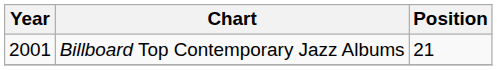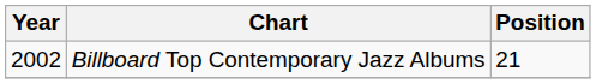Billboard Top Contemporary Jazz Albums | Year: 2001 -> 2002
